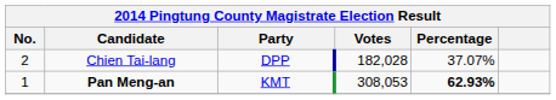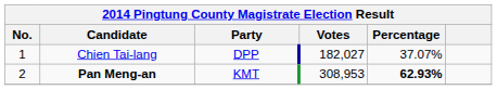Chien Tai-lang | No.: 2 -> 1
Chien Tai-lang | Votes: 182,028 -> 182,027
Pan Meng-an | No.: 1 -> 2
Pan Meng-an | Votes: 308,053 -> 308,953
